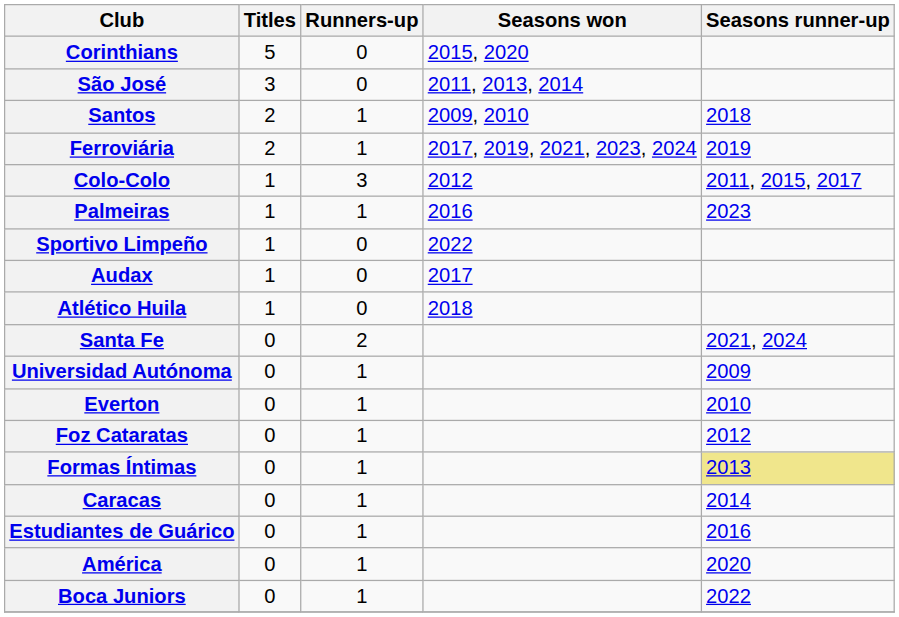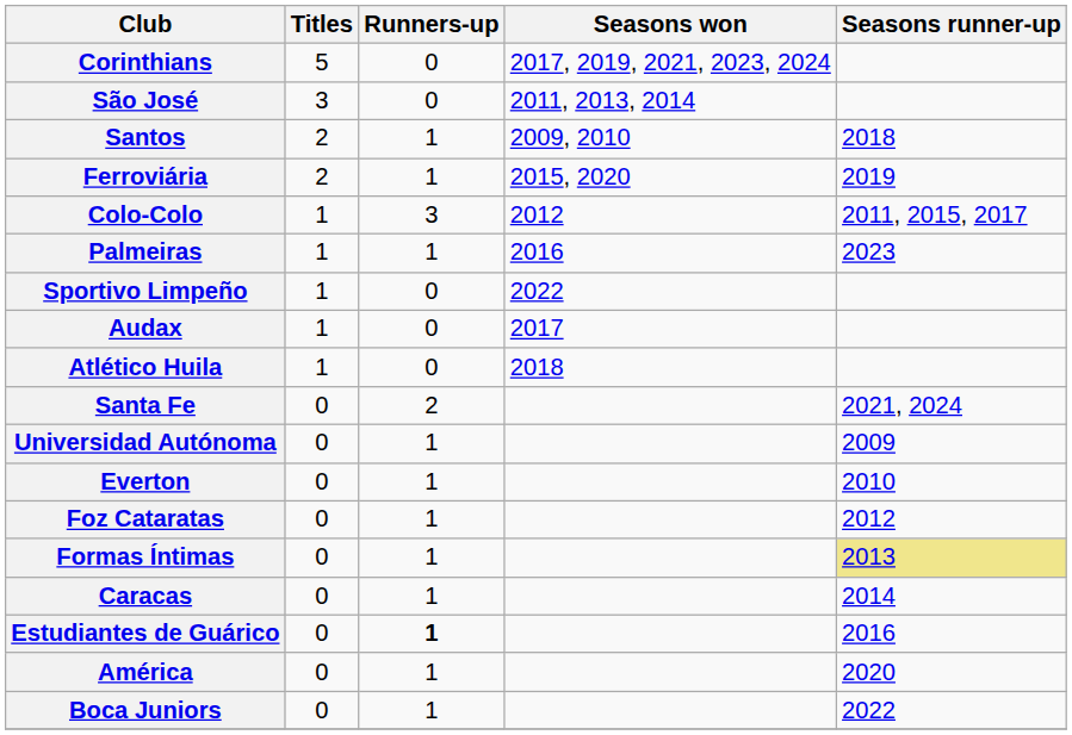Corinthians | Seasons won: 2015, 2020 -> 2017, 2019, 2021, 2023, 2024
Ferroviária | Seasons won: 2017, 2019, 2021, 2023, 2024 -> 2015, 2020
Estudiantes de Guárico | Runners-up: normal -> bold
